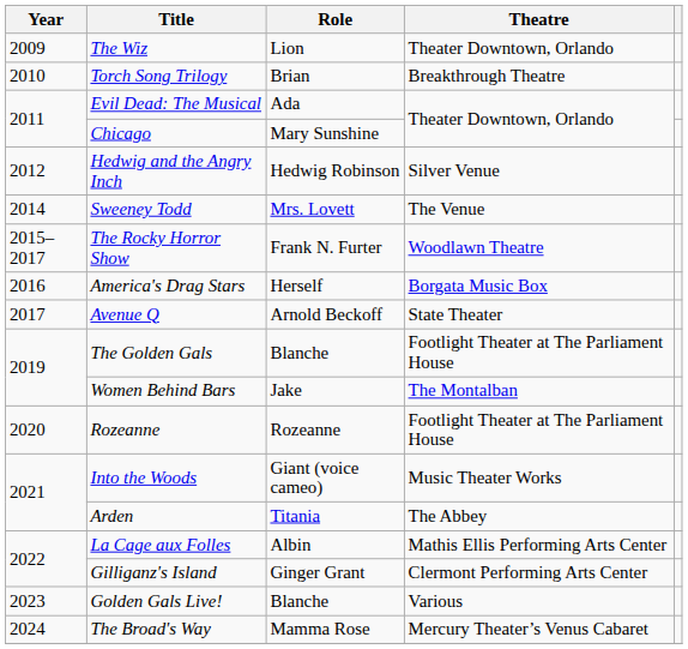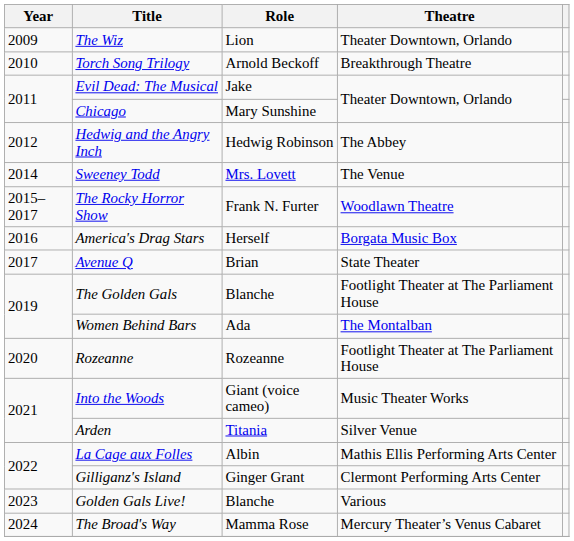Torch Song Trilogy | Role: Brian -> Arnold Beckoff
Evil Dead: The Musical | Role: Ada -> Jake
Hedwig and the Angry Inch | Theatre: Silver Venue -> The Abbey
Avenue Q | Role: Arnold Beckoff -> Brian
Women Behind Bars | Role: Jake -> Ada
Arden | Theatre: The Abbey -> Silver Venue
